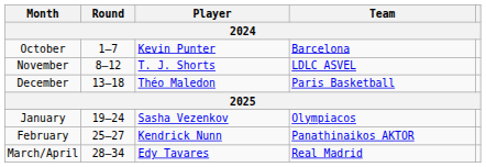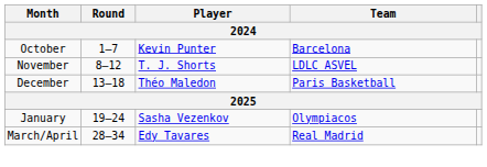- row: February | 25–27 | Kendrick Nunn | Panathinaikos AKTOR
